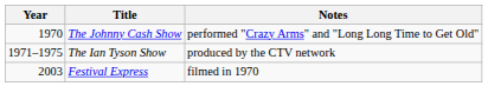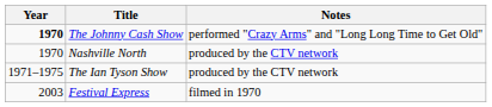The Johnny Cash Show | Year: normal -> bold
+ row: 1970 | Nashville North | produced by the CTV network
